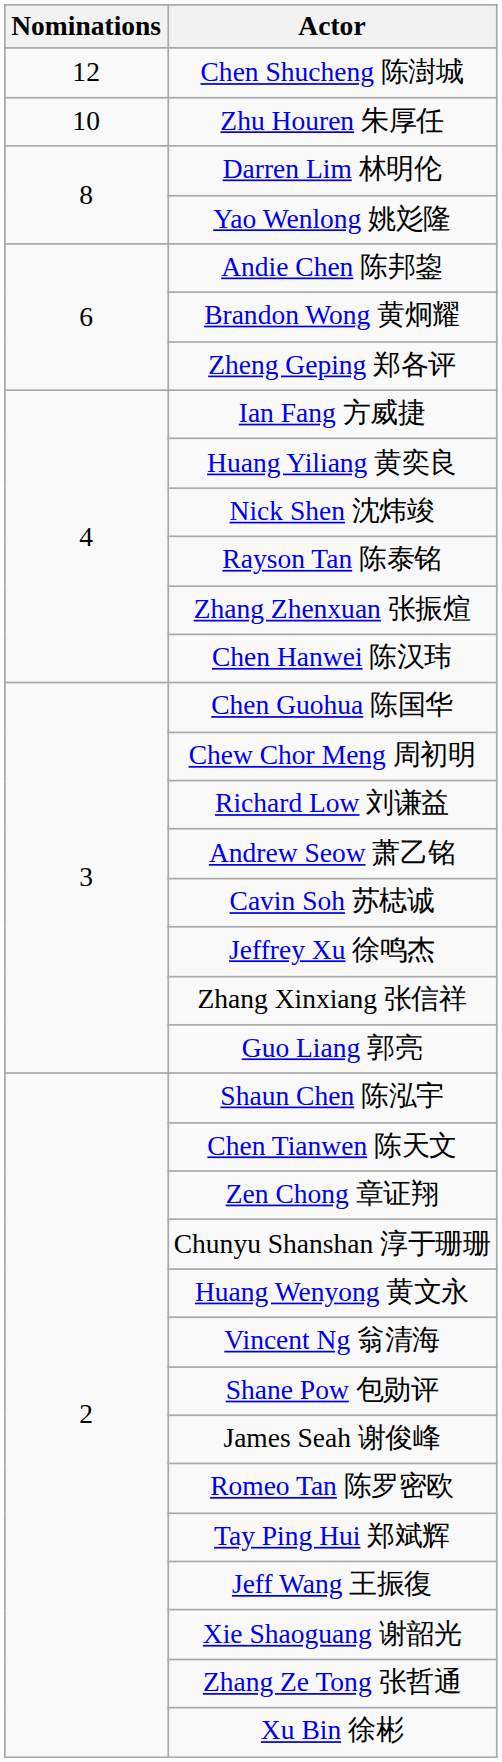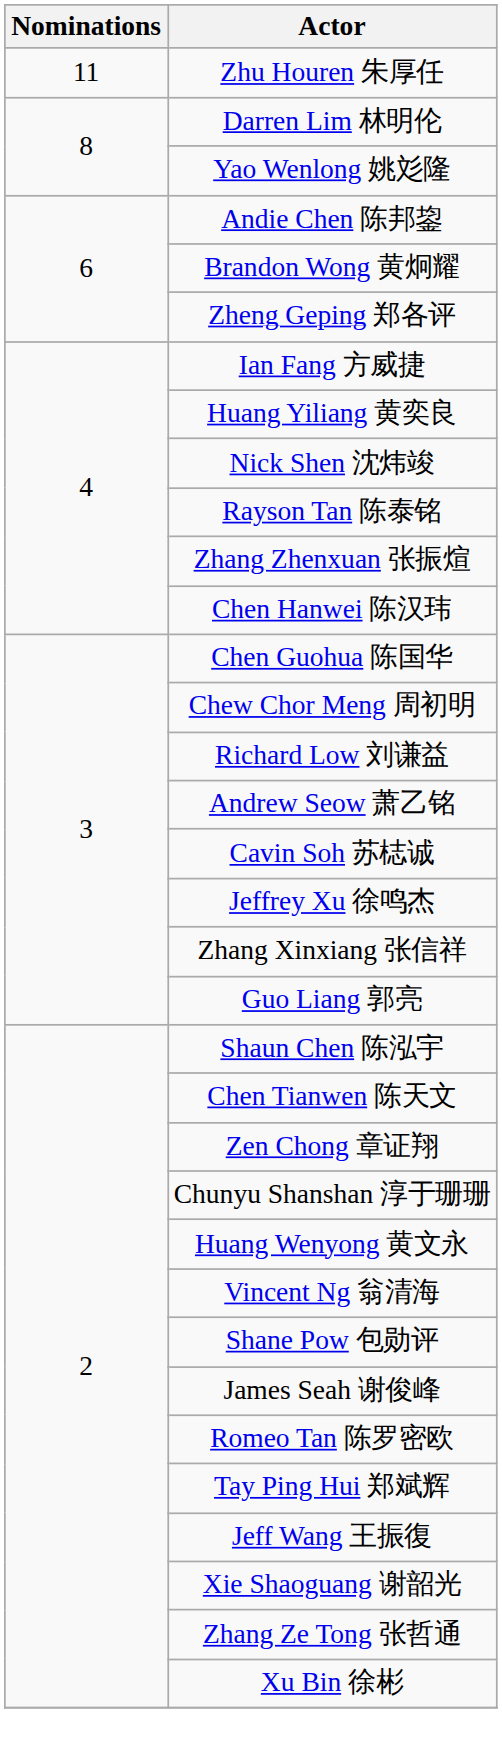- row: 12 | Chen Shucheng 陈澍城
Zhu Houren 朱厚任 | Nominations: 10 -> 11
